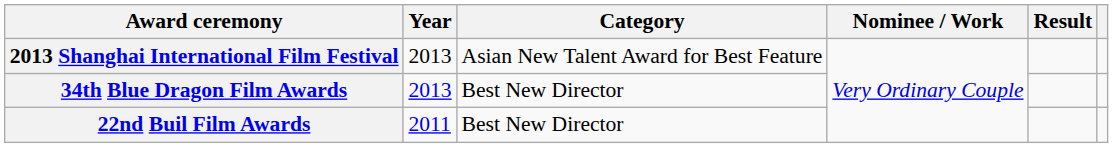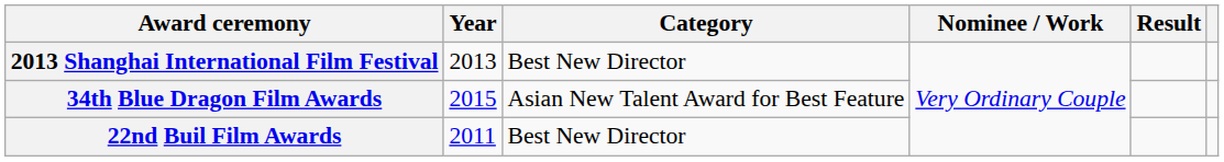2013 Shanghai International Film Festival | Category: Asian New Talent Award for Best Feature -> Best New Director
34th Blue Dragon Film Awards | Year: 2013 -> 2015
34th Blue Dragon Film Awards | Category: Best New Director -> Asian New Talent Award for Best Feature
